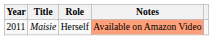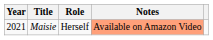Maisie | Year: 2011 -> 2021
